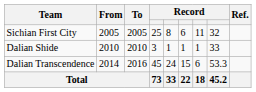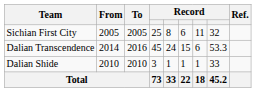rows swapped: Dalian Shide <-> Dalian Transcendence
